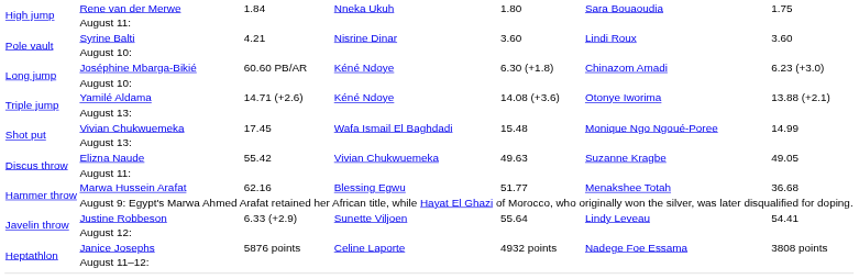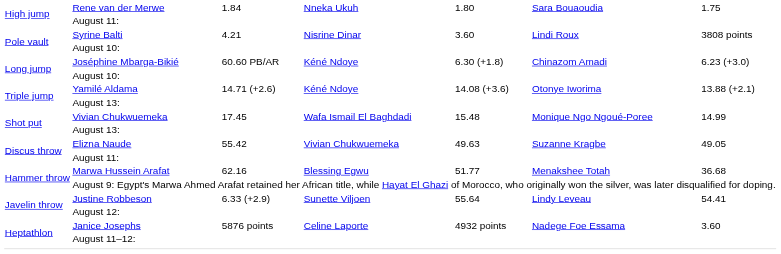Syrine Balti | column 7: 3.60 -> 3808 points
Janice Josephs | column 7: 3808 points -> 3.60
